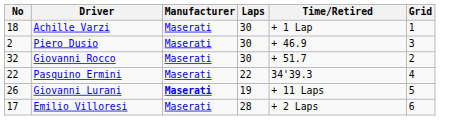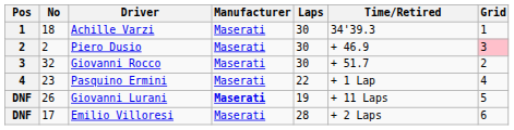+ column: Pos | 1 | 2 | 3 | 4 | DNF | DNF
Achille Varzi | Time/Retired: + 1 Lap -> 34'39.3
Piero Dusio | Grid: no background -> pink background
Pasquino Ermini | No: 22 -> 23
Pasquino Ermini | Time/Retired: 34'39.3 -> + 1 Lap
